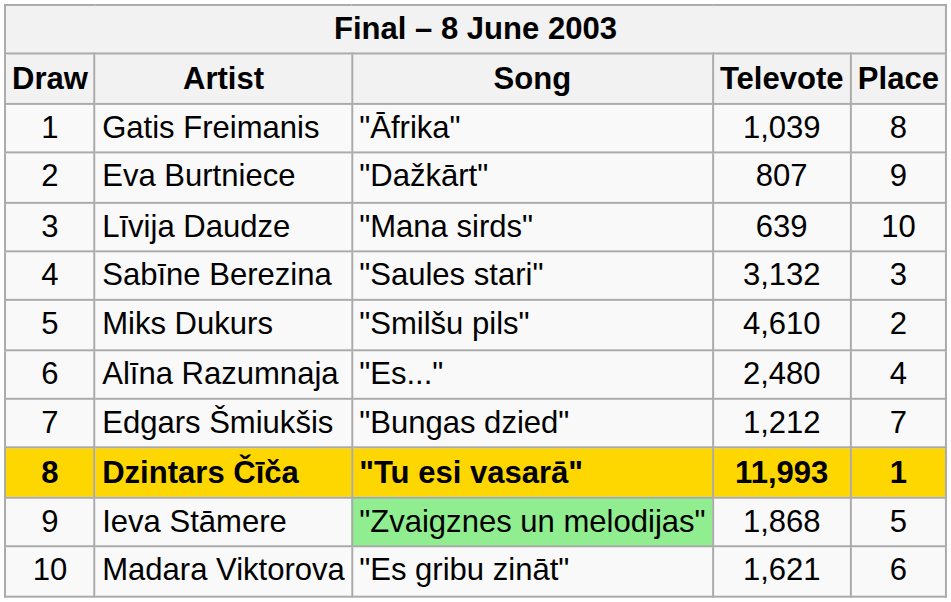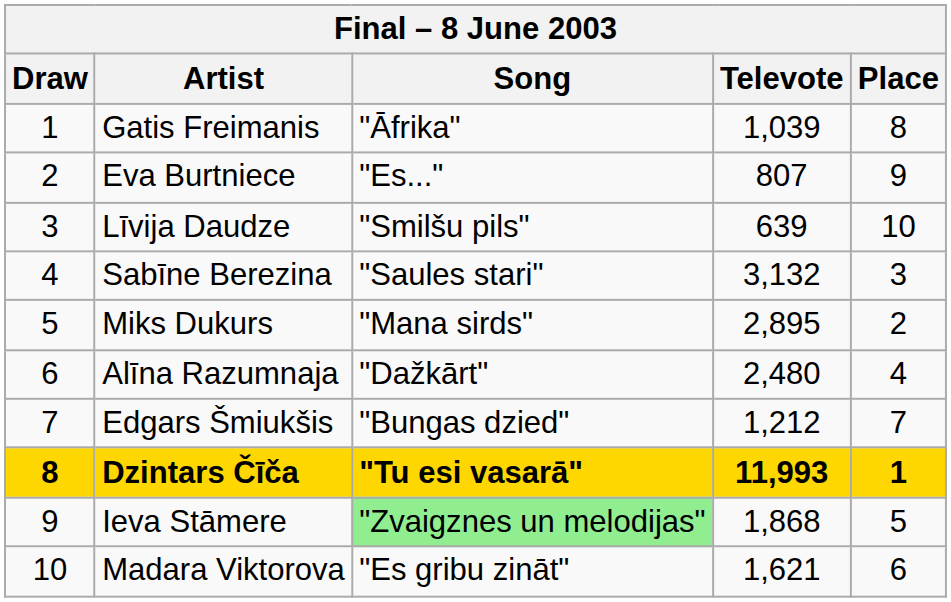Eva Burtniece | Song: "Dažkārt" -> "Es..."
Līvija Daudze | Song: "Mana sirds" -> "Smilšu pils"
Miks Dukurs | Song: "Smilšu pils" -> "Mana sirds"
Miks Dukurs | Televote: 4,610 -> 2,895
Alīna Razumnaja | Song: "Es..." -> "Dažkārt"
